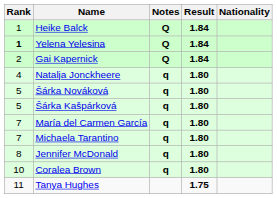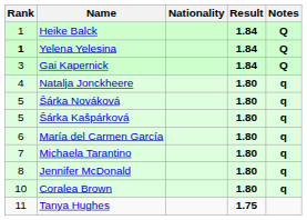columns swapped: Nationality <-> Notes
Gai Kapernick | Rank: 2 -> 3
María del Carmen García | Rank: 7 -> 6
